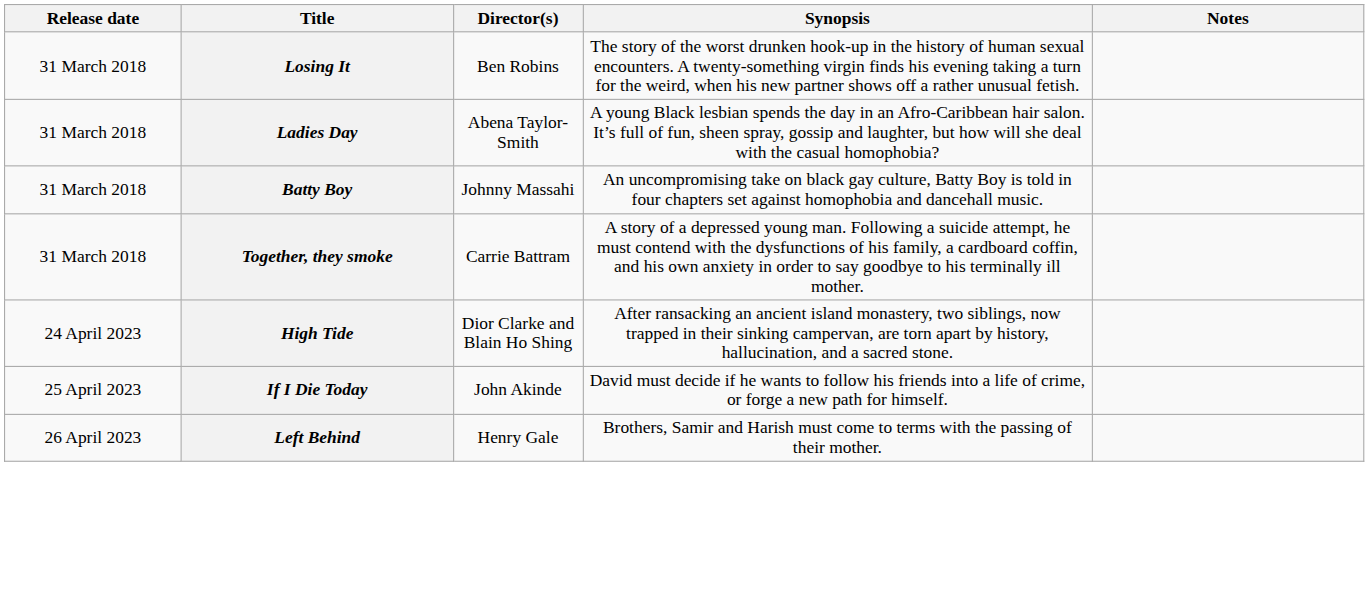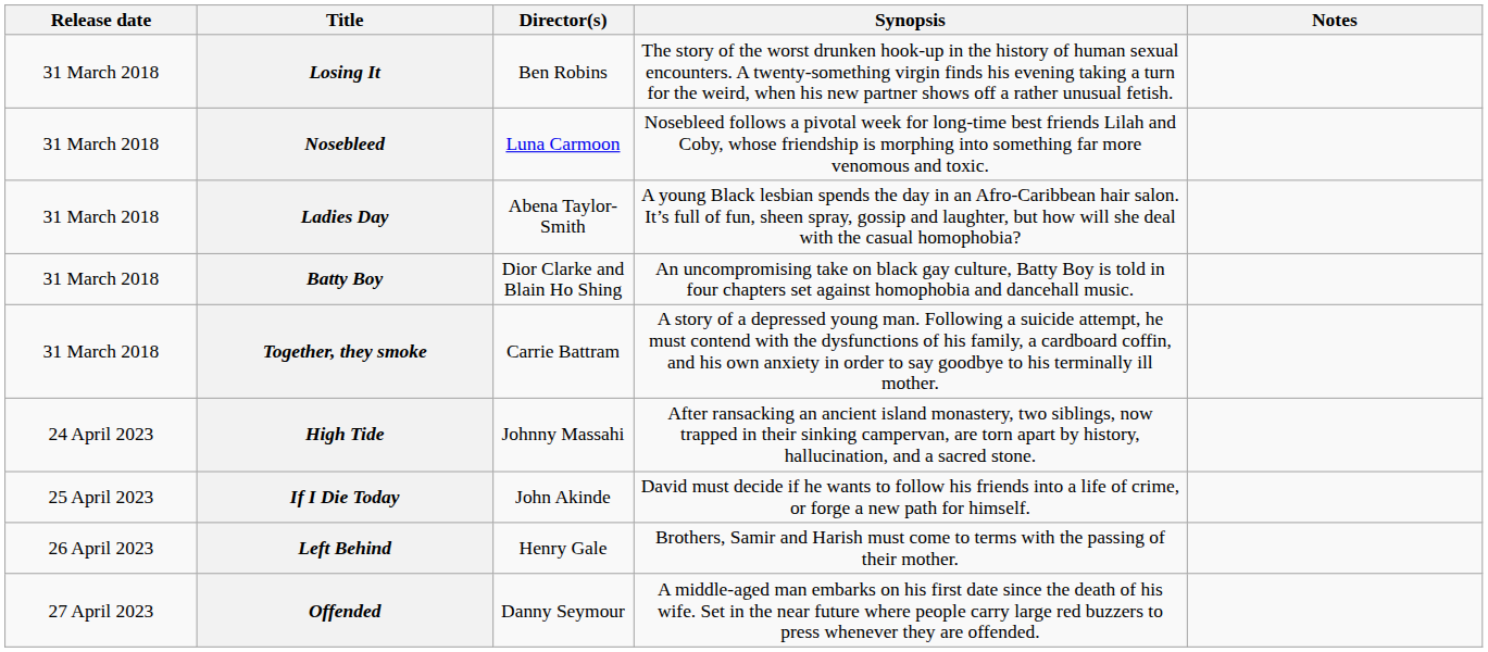+ row: 31 March 2018 | Nosebleed | Luna Carmoon | Nosebleed follows a pivotal week for long-time best friends Lilah and Coby, whose friendship is morphing into something far more venomous and toxic.
Batty Boy | Director(s): Johnny Massahi -> Dior Clarke and Blain Ho Shing
High Tide | Director(s): Dior Clarke and Blain Ho Shing -> Johnny Massahi
+ row: 27 April 2023 | Offended | Danny Seymour | A middle-aged man embarks on his first date since the death of his wife. Set in the near future where people carry large red buzzers to press whenever they are offended.
